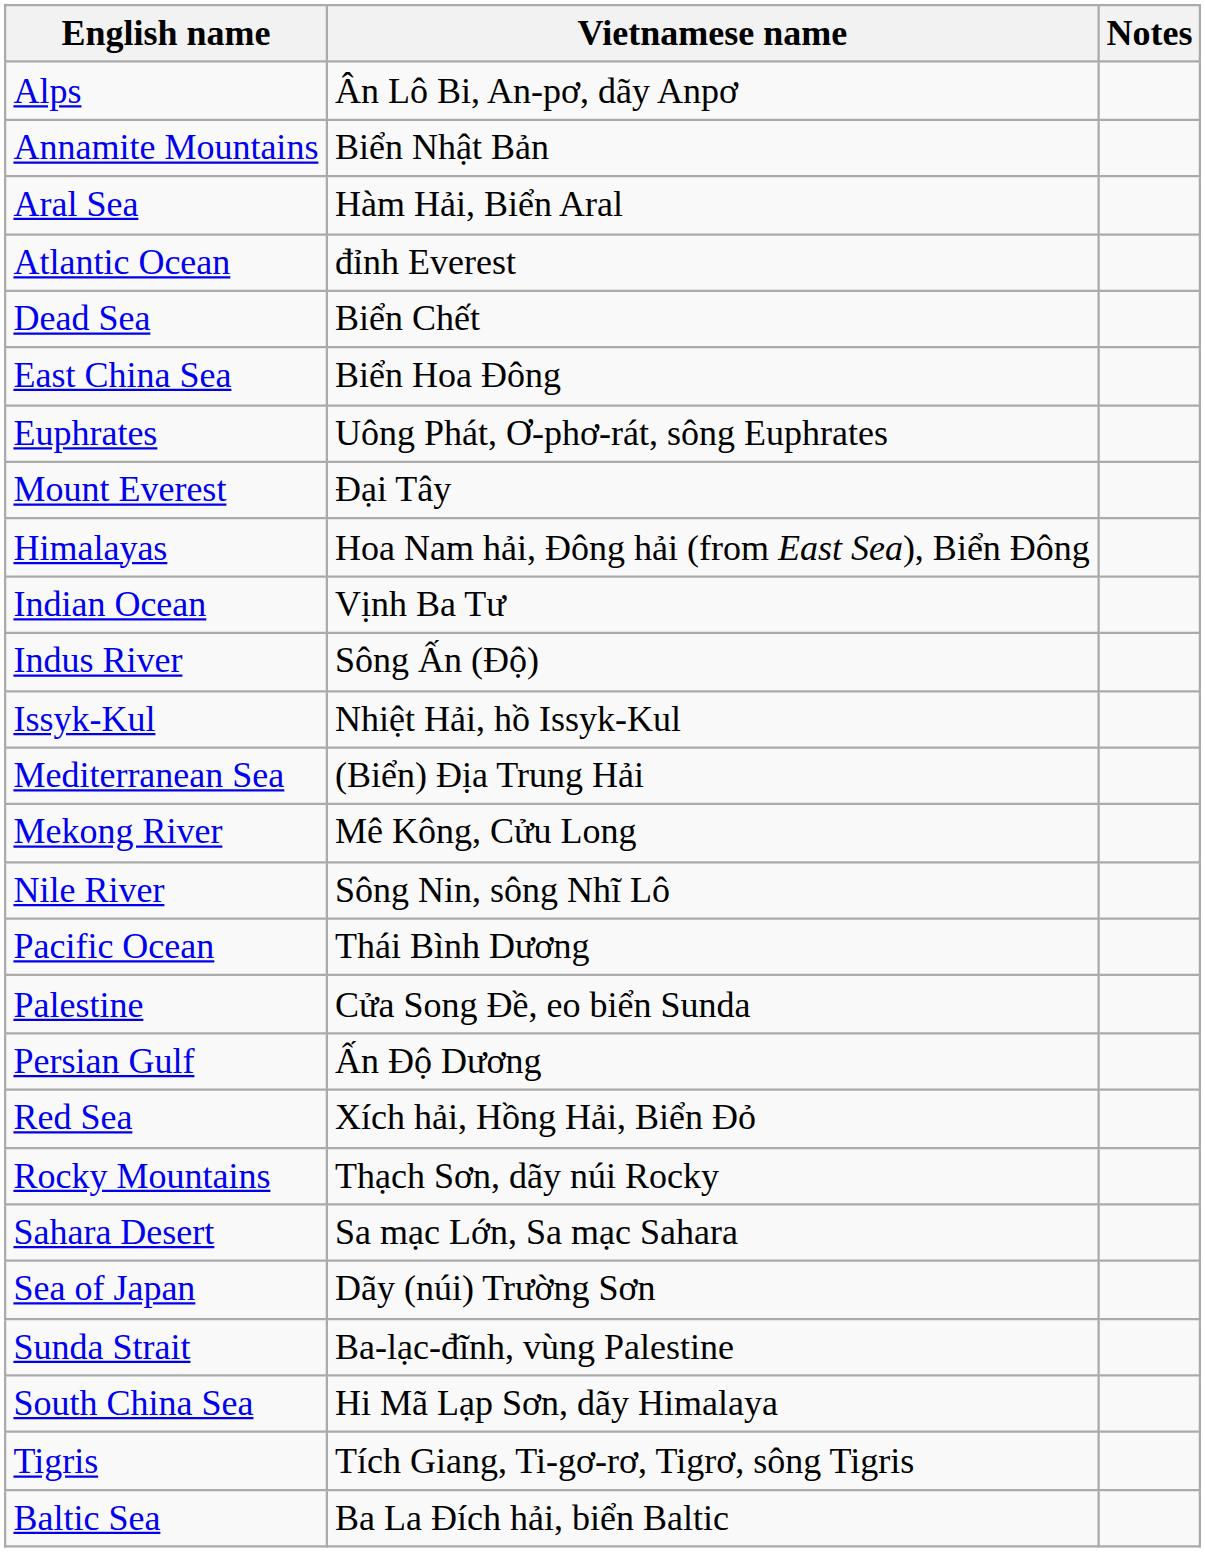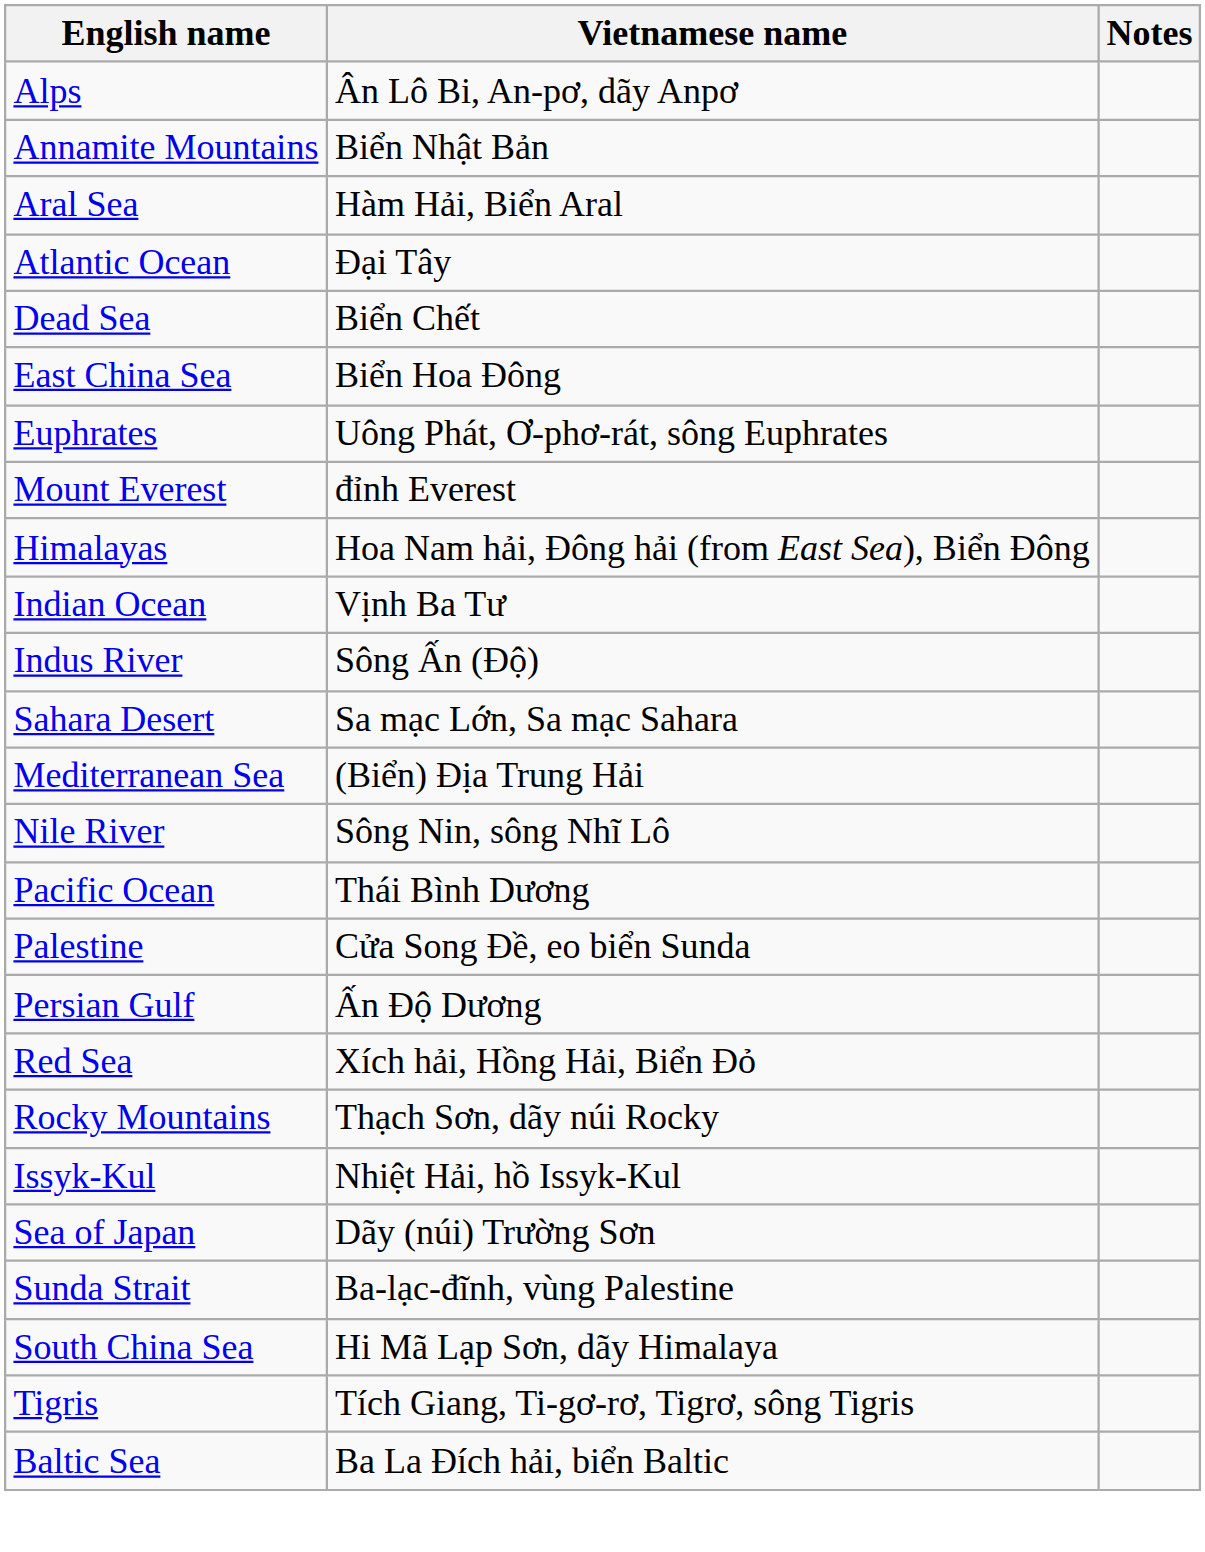Atlantic Ocean | Vietnamese name: đỉnh Everest -> Đại Tây
Mount Everest | Vietnamese name: Đại Tây -> đỉnh Everest
rows swapped: Issyk-Kul <-> Sahara Desert
- row: Mekong River | Mê Kông, Cửu Long
